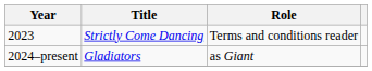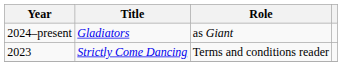rows swapped: 2023 <-> 2024–present
